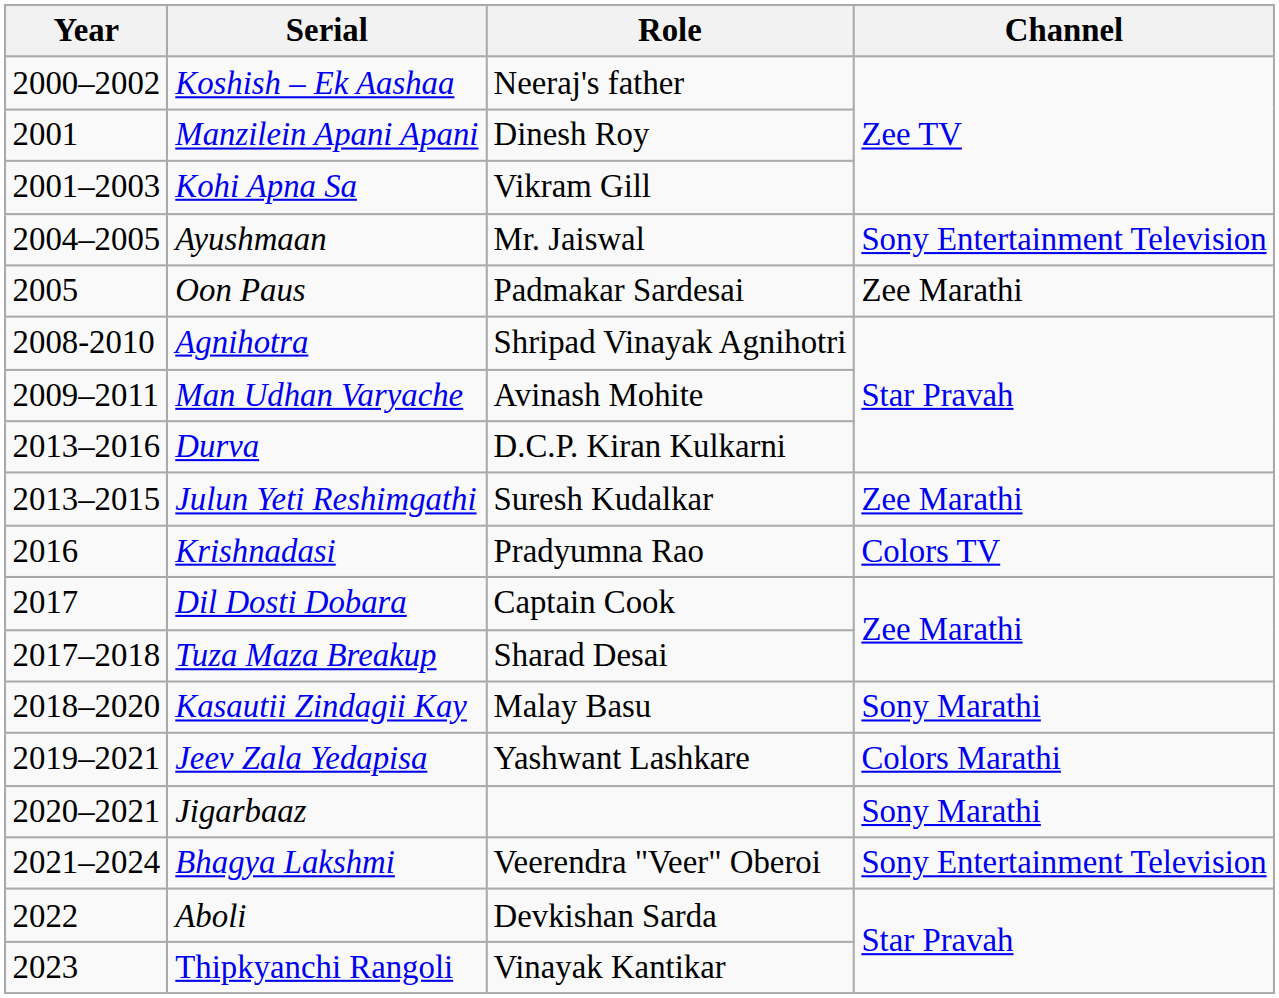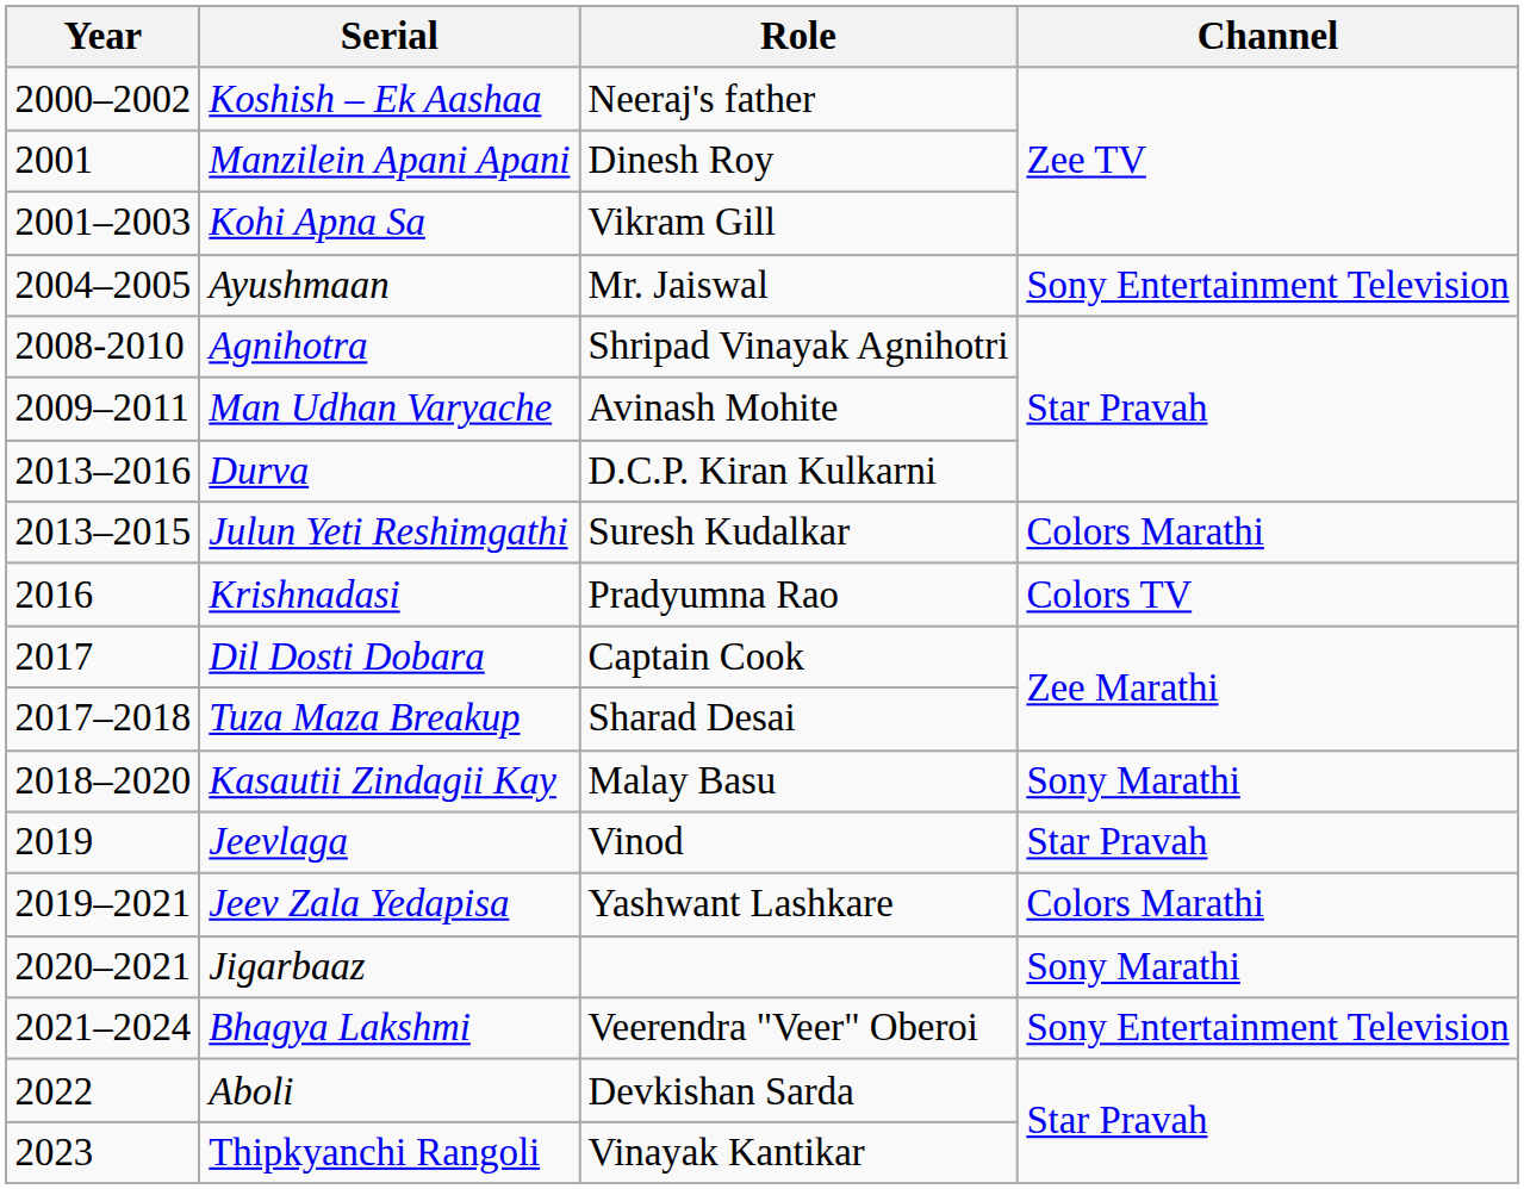- row: 2005 | Oon Paus | Padmakar Sardesai | Zee Marathi
Julun Yeti Reshimgathi | Channel: Zee Marathi -> Colors Marathi
+ row: 2019 | Jeevlaga | Vinod | Star Pravah
